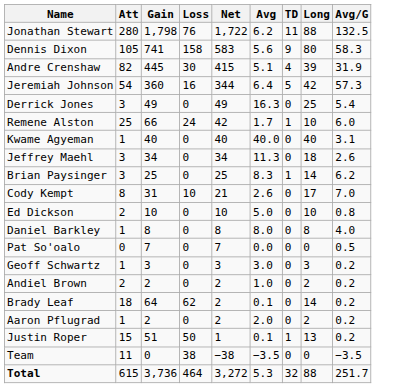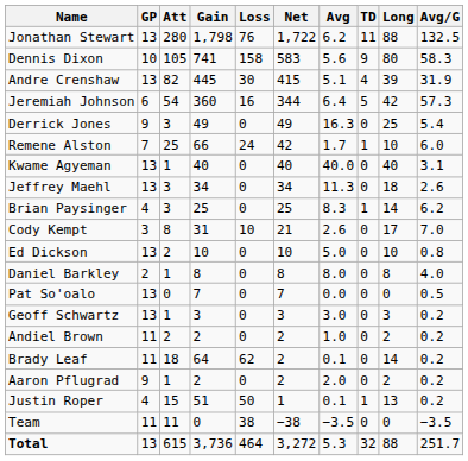+ column: GP | 13 | 10 | 13 | 6 | 9 | 7 | 13 | 13 | 4 | 3 | 13 | 2 | 13 | 13 | 11 | 11 | 9 | 4 | 11 | 13
